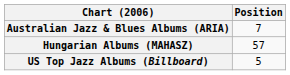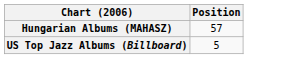- row: Australian Jazz & Blues Albums (ARIA) | 7
